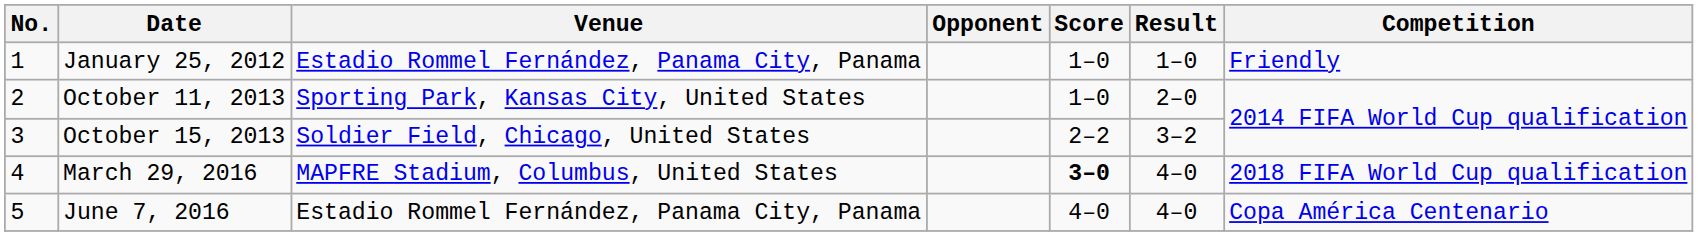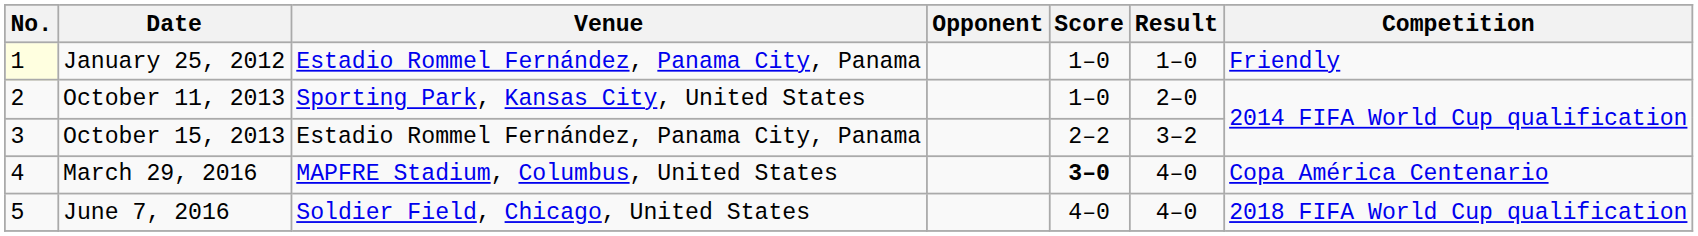January 25, 2012 | No.: no background -> lightyellow background
October 15, 2013 | Venue: Soldier Field, Chicago, United States -> Estadio Rommel Fernández, Panama City, Panama
March 29, 2016 | Competition: 2018 FIFA World Cup qualification -> Copa América Centenario
June 7, 2016 | Venue: Estadio Rommel Fernández, Panama City, Panama -> Soldier Field, Chicago, United States
June 7, 2016 | Competition: Copa América Centenario -> 2018 FIFA World Cup qualification
